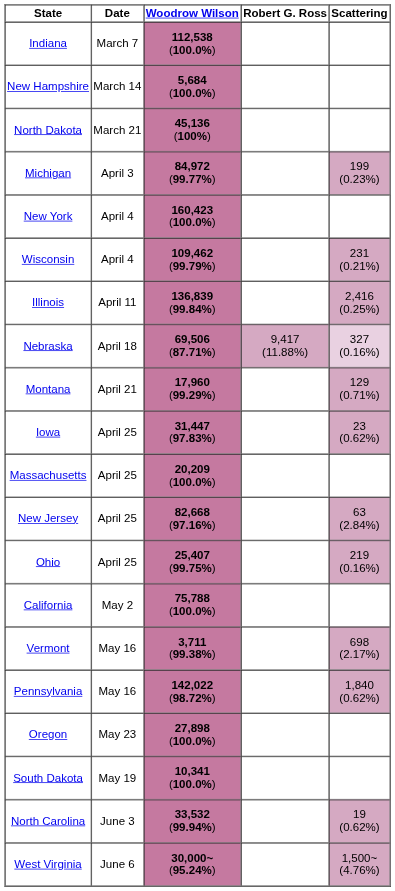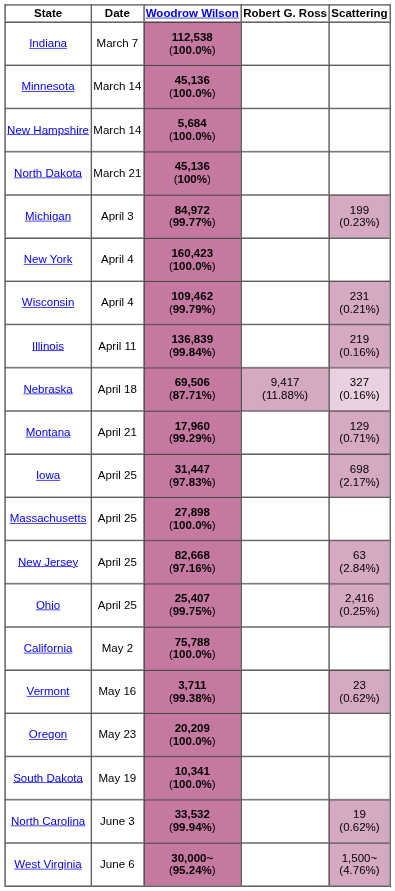+ row: Minnesota | March 14 | 45,136 (100.0%)
Illinois | Scattering: 2,416 (0.25%) -> 219 (0.16%)
Iowa | Scattering: 23 (0.62%) -> 698 (2.17%)
Massachusetts | Woodrow Wilson: 20,209 (100.0%) -> 27,898 (100.0%)
Ohio | Scattering: 219 (0.16%) -> 2,416 (0.25%)
Vermont | Scattering: 698 (2.17%) -> 23 (0.62%)
- row: Pennsylvania | May 16 | 142,022 (98.72%) | 1,840 (0.62%)
Oregon | Woodrow Wilson: 27,898 (100.0%) -> 20,209 (100.0%)
